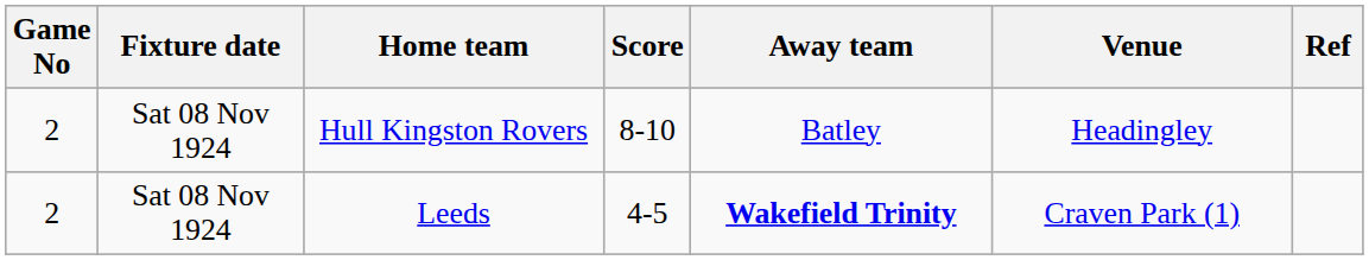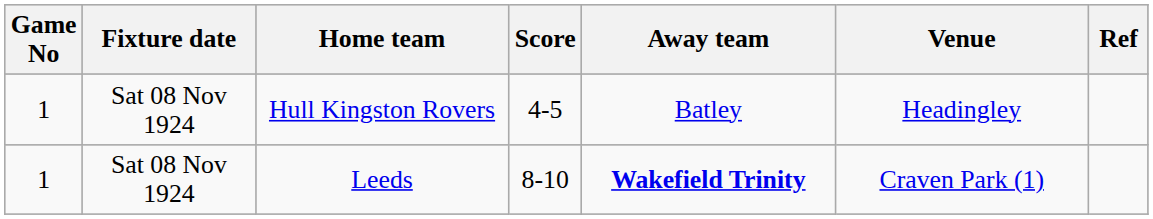Hull Kingston Rovers | Game No: 2 -> 1
Hull Kingston Rovers | Score: 8-10 -> 4-5
Leeds | Game No: 2 -> 1
Leeds | Score: 4-5 -> 8-10
